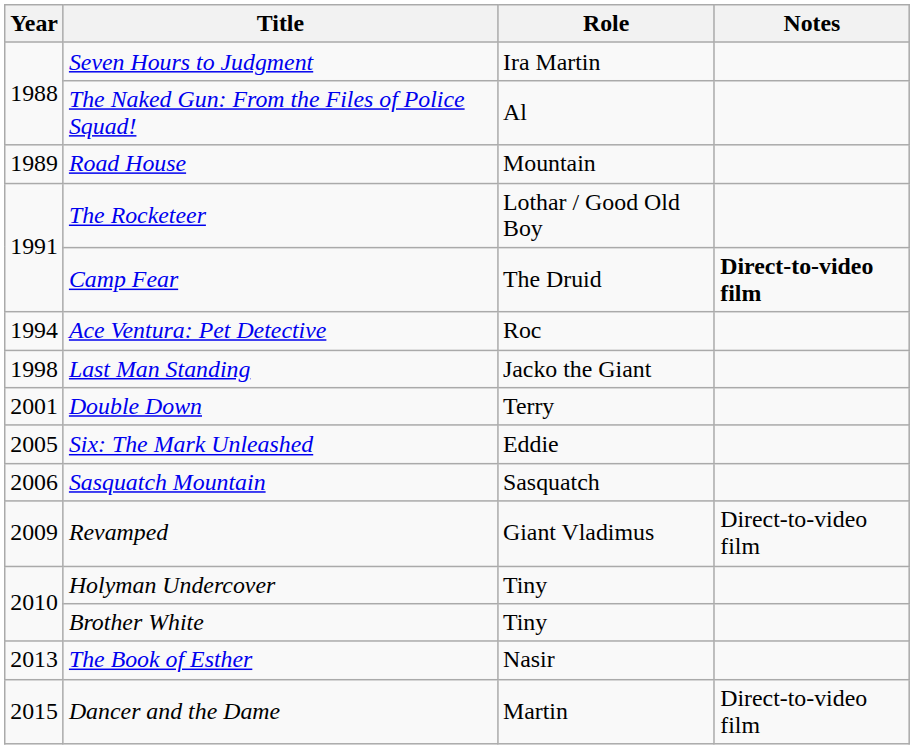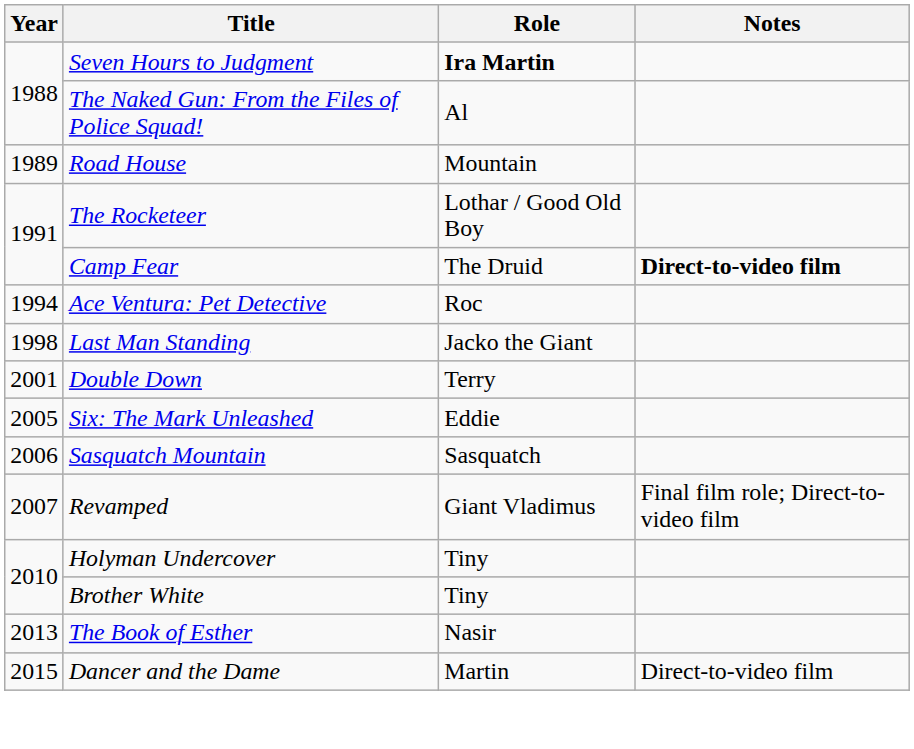Seven Hours to Judgment | Role: normal -> bold
Revamped | Year: 2009 -> 2007
Revamped | Notes: Direct-to-video film -> Final film role; Direct-to-video film
